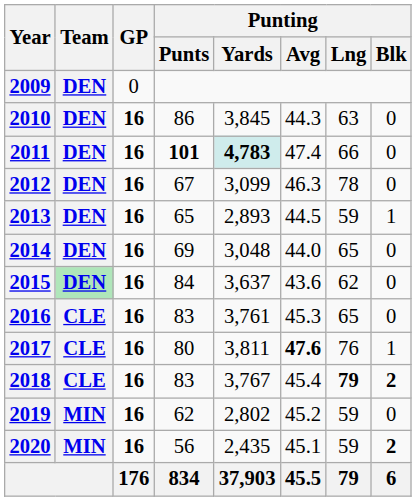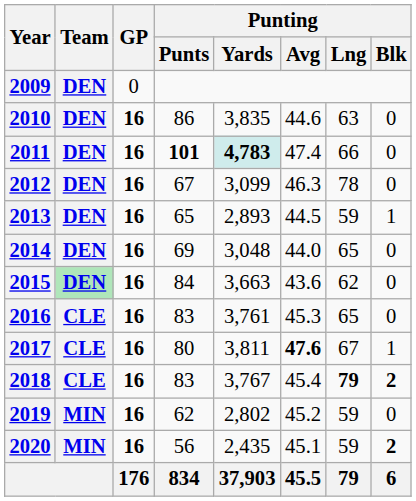2010 | Punting / Yards: 3,845 -> 3,835
2010 | Punting / Avg: 44.3 -> 44.6
2015 | Punting / Yards: 3,637 -> 3,663
2017 | Punting / Lng: 76 -> 67
